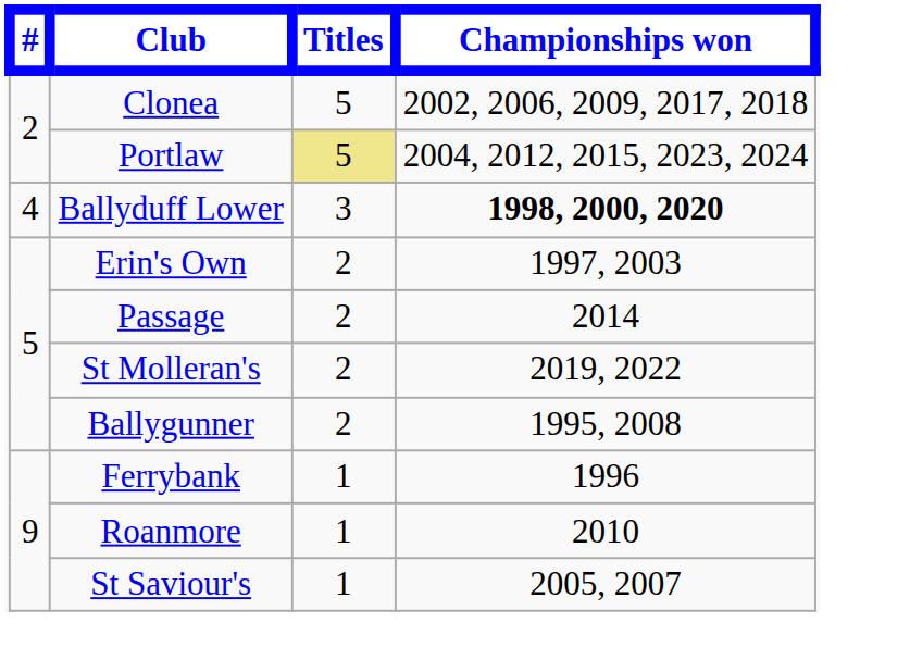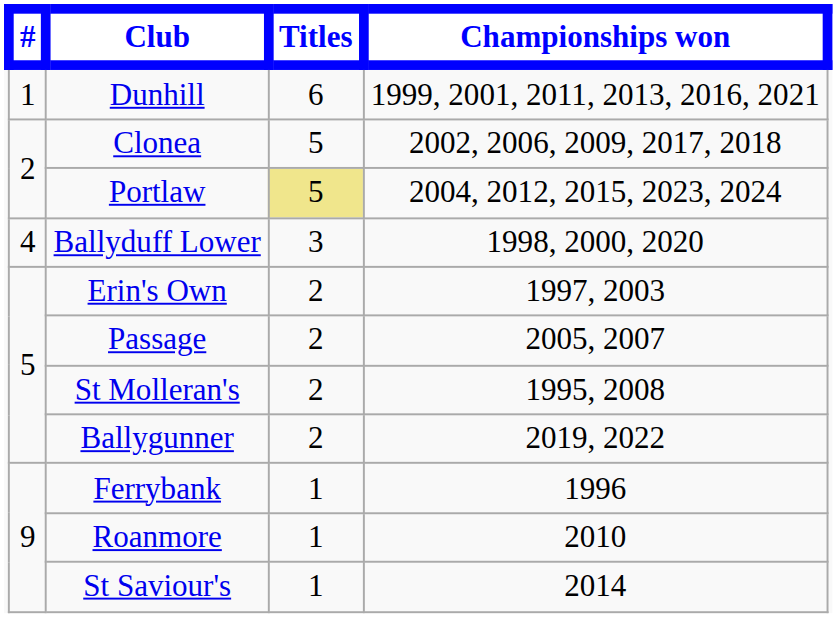+ row: 1 | Dunhill | 6 | 1999, 2001, 2011, 2013, 2016, 2021
Ballyduff Lower | Championships won: bold -> normal
Passage | Championships won: 2014 -> 2005, 2007
St Molleran's | Championships won: 2019, 2022 -> 1995, 2008
Ballygunner | Championships won: 1995, 2008 -> 2019, 2022
St Saviour's | Championships won: 2005, 2007 -> 2014
